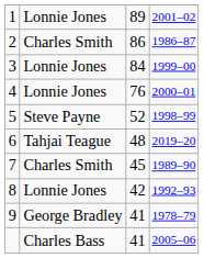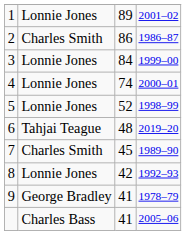4 | column 3: 76 -> 74
5 | column 2: Steve Payne -> Lonnie Jones
